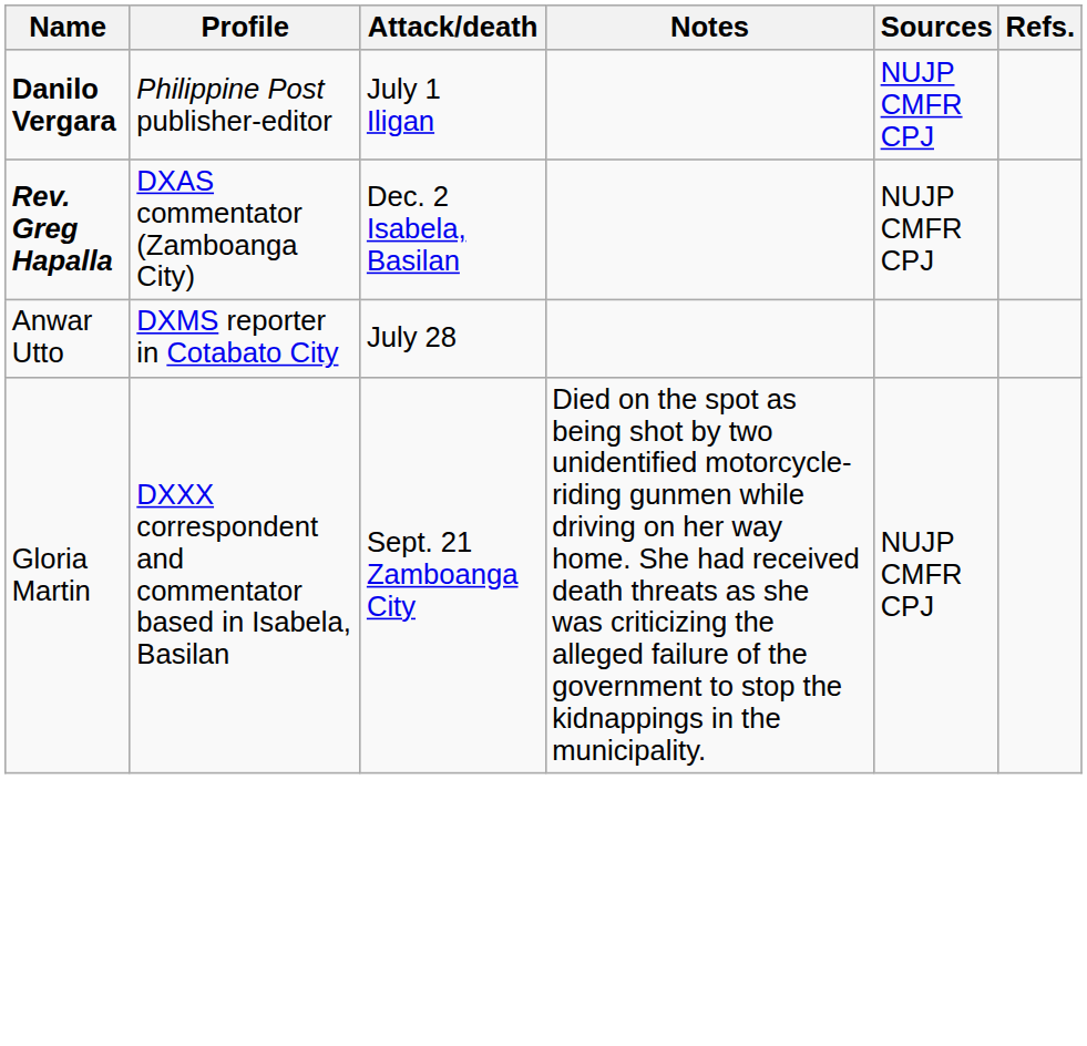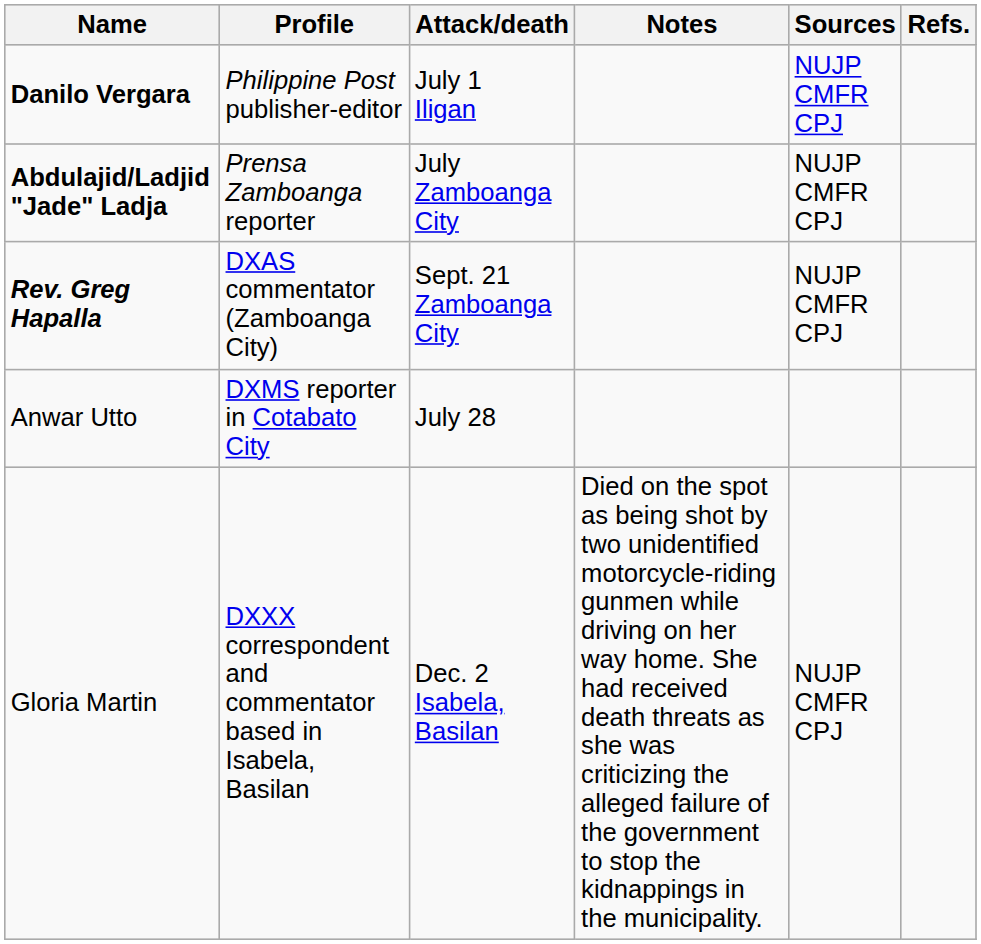+ row: Abdulajid/Ladjid "Jade" Ladja | Prensa Zamboanga reporter | July Zamboanga City | NUJP CMFR CPJ
Rev. Greg Hapalla | Attack/death: Dec. 2 Isabela, Basilan -> Sept. 21 Zamboanga City
Gloria Martin | Attack/death: Sept. 21 Zamboanga City -> Dec. 2 Isabela, Basilan
